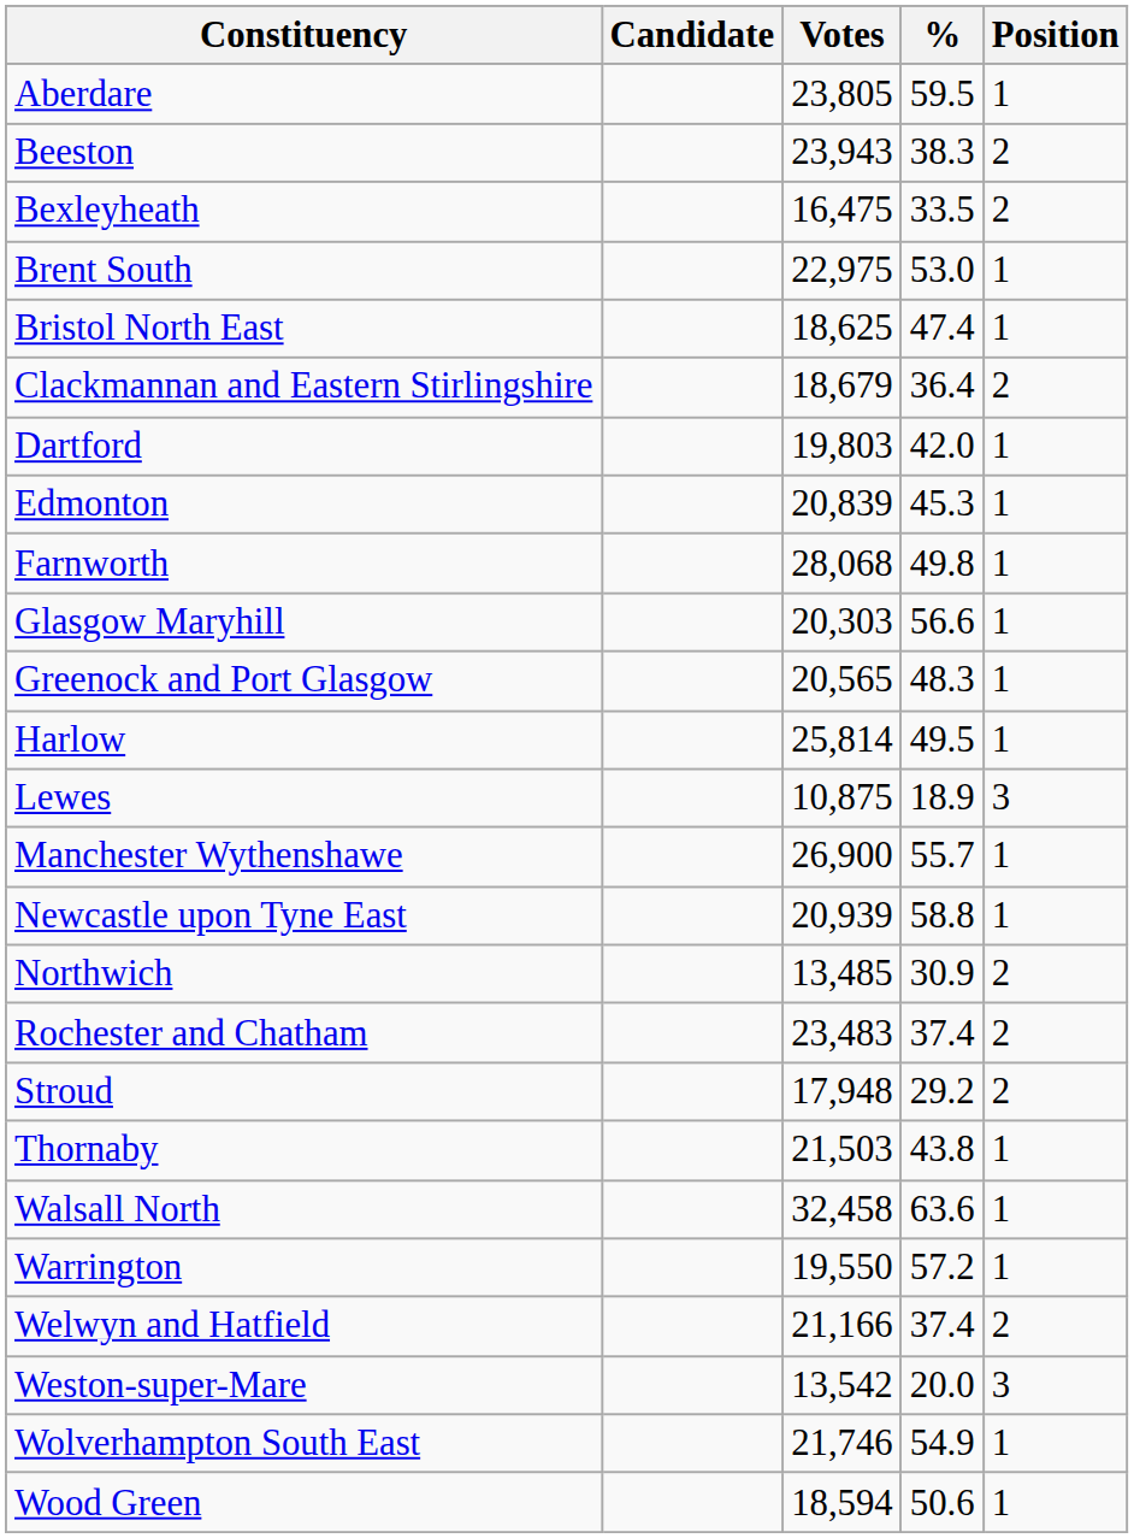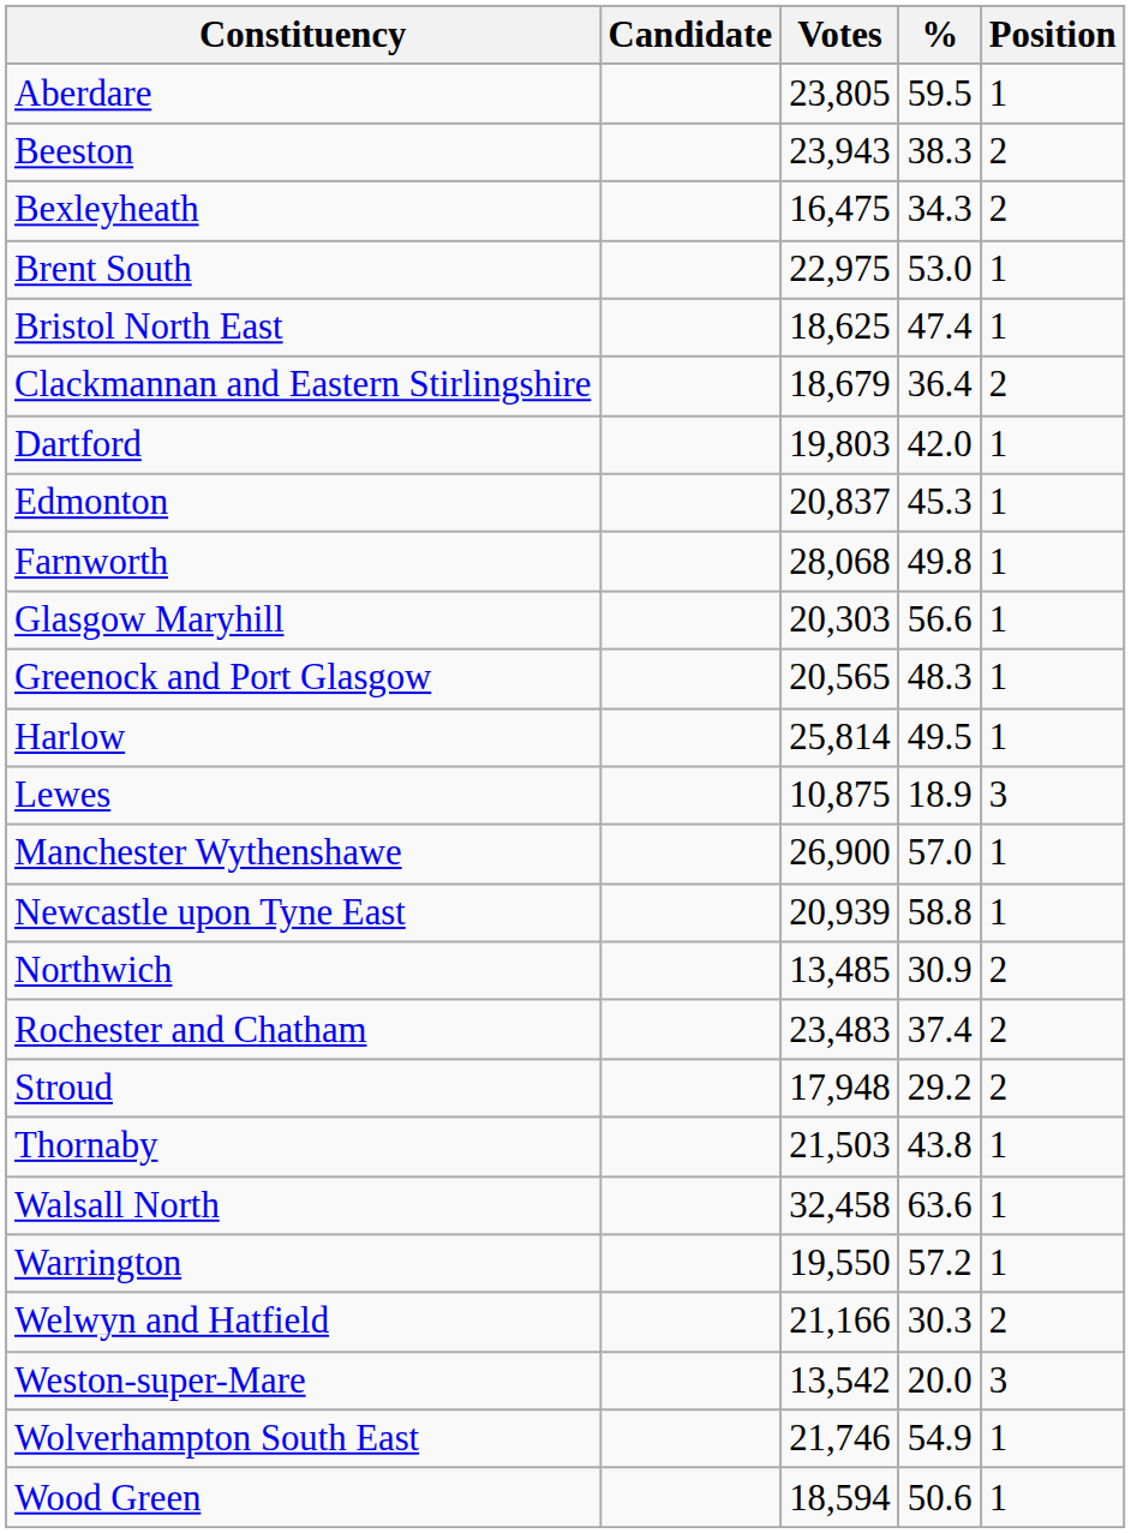Bexleyheath | %: 33.5 -> 34.3
Edmonton | Votes: 20,839 -> 20,837
Manchester Wythenshawe | %: 55.7 -> 57.0
Welwyn and Hatfield | %: 37.4 -> 30.3
